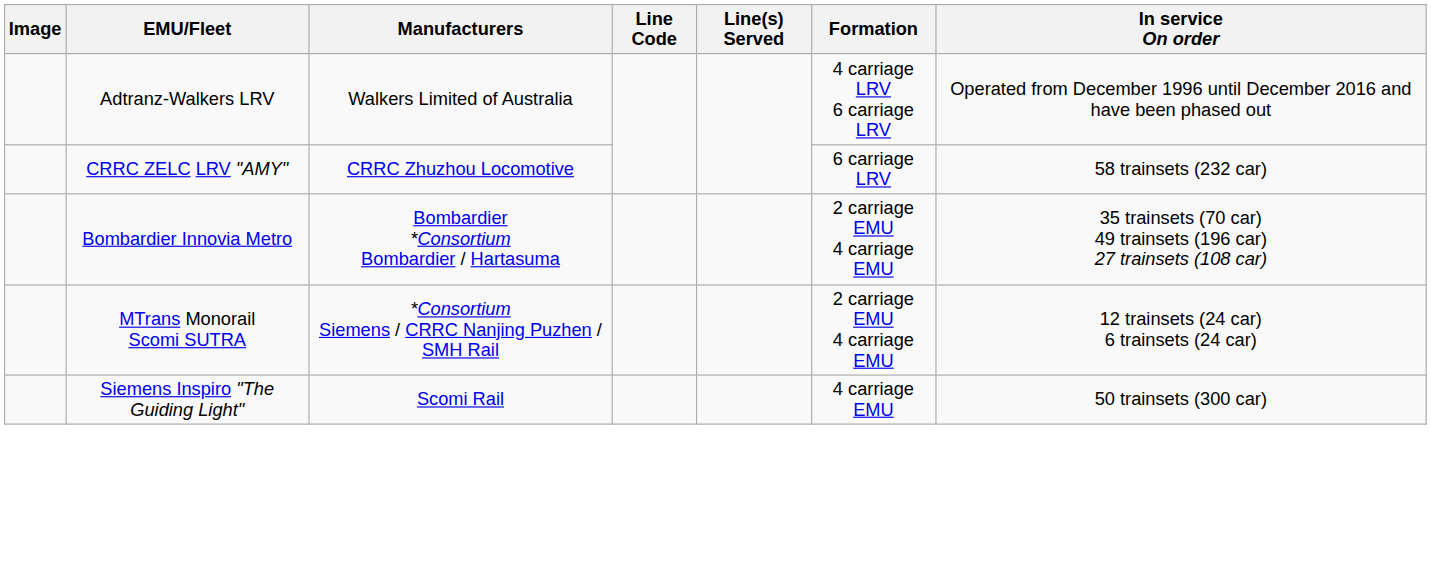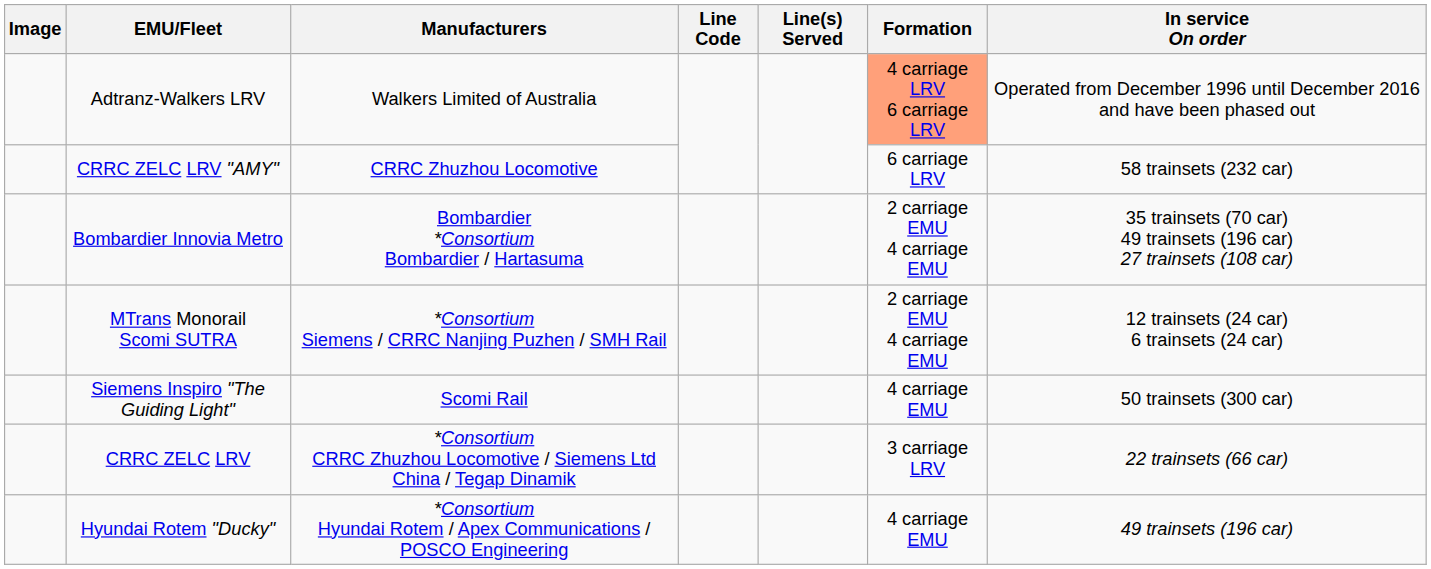Adtranz-Walkers LRV | Formation: no background -> lightsalmon background
+ row: CRRC ZELC LRV | *Consortium CRRC Zhuzhou Locomotive / Siemens Ltd China / Tegap Dinamik | 3 carriage LRV | 22 trainsets (66 car)
+ row: Hyundai Rotem "Ducky" | *Consortium Hyundai Rotem / Apex Communications / POSCO Engineering | 4 carriage EMU | 49 trainsets (196 car)
